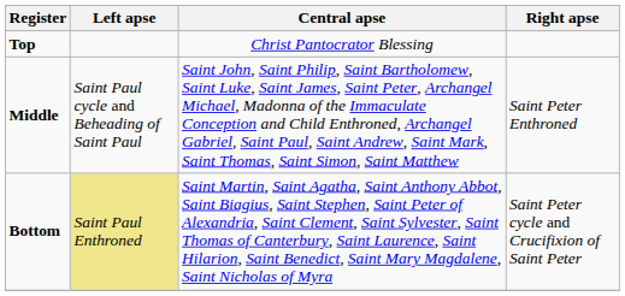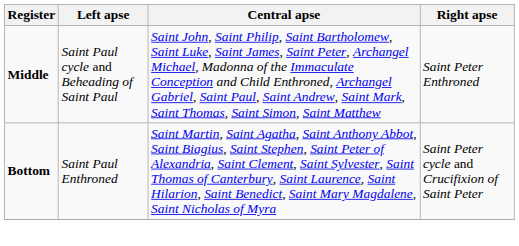- row: Top | Christ Pantocrator Blessing
Bottom | Left apse: khaki background -> no background
